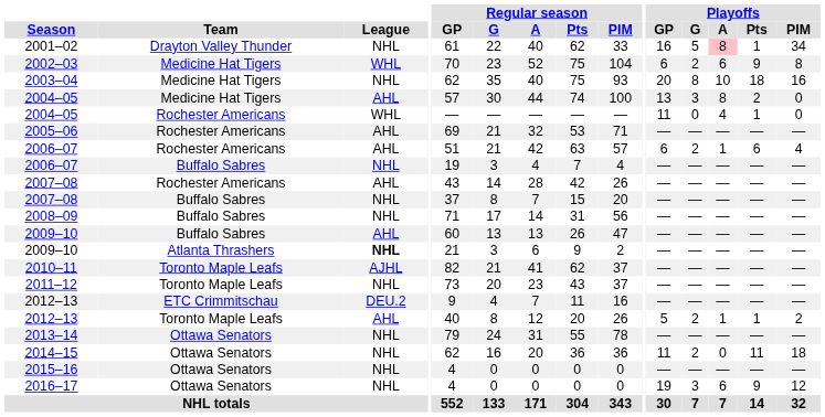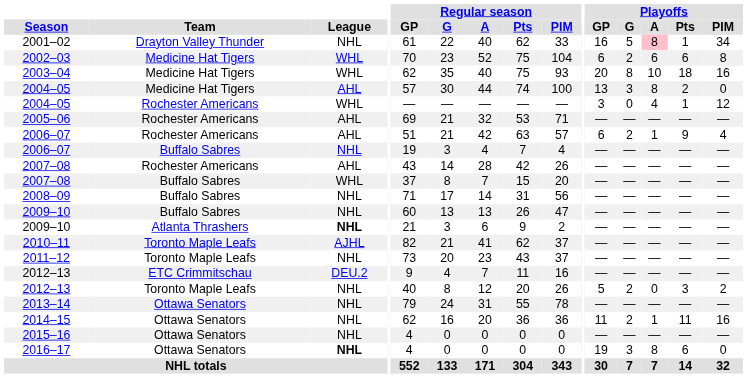2002–03 | Playoffs / Pts: 9 -> 6
2003–04 | League: NHL -> WHL
2004–05 / Rochester Americans | Playoffs / GP: 11 -> 3
2004–05 / Rochester Americans | Playoffs / PIM: 0 -> 12
2006–07 / Rochester Americans | Playoffs / Pts: 6 -> 9
2007–08 / Buffalo Sabres | League: NHL -> WHL
2009–10 / Buffalo Sabres | League: AHL -> NHL
2012–13 / Toronto Maple Leafs | League: AHL -> NHL
2012–13 / Toronto Maple Leafs | Playoffs / A: 1 -> 0
2012–13 / Toronto Maple Leafs | Playoffs / Pts: 1 -> 3
2014–15 | Playoffs / A: 0 -> 1
2014–15 | Playoffs / PIM: 18 -> 16
2016–17 | League: normal -> bold
2016–17 | Playoffs / A: 6 -> 8
2016–17 | Playoffs / Pts: 9 -> 6
2016–17 | Playoffs / PIM: 12 -> 0
